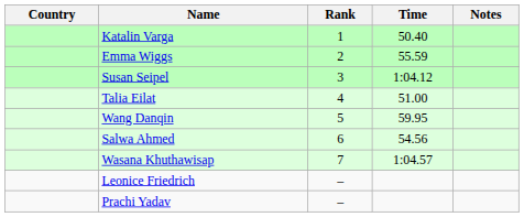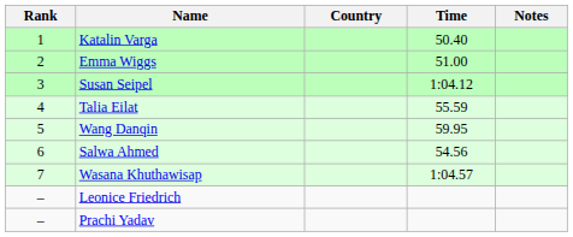columns swapped: Rank <-> Country
Emma Wiggs | Time: 55.59 -> 51.00
Talia Eilat | Time: 51.00 -> 55.59
